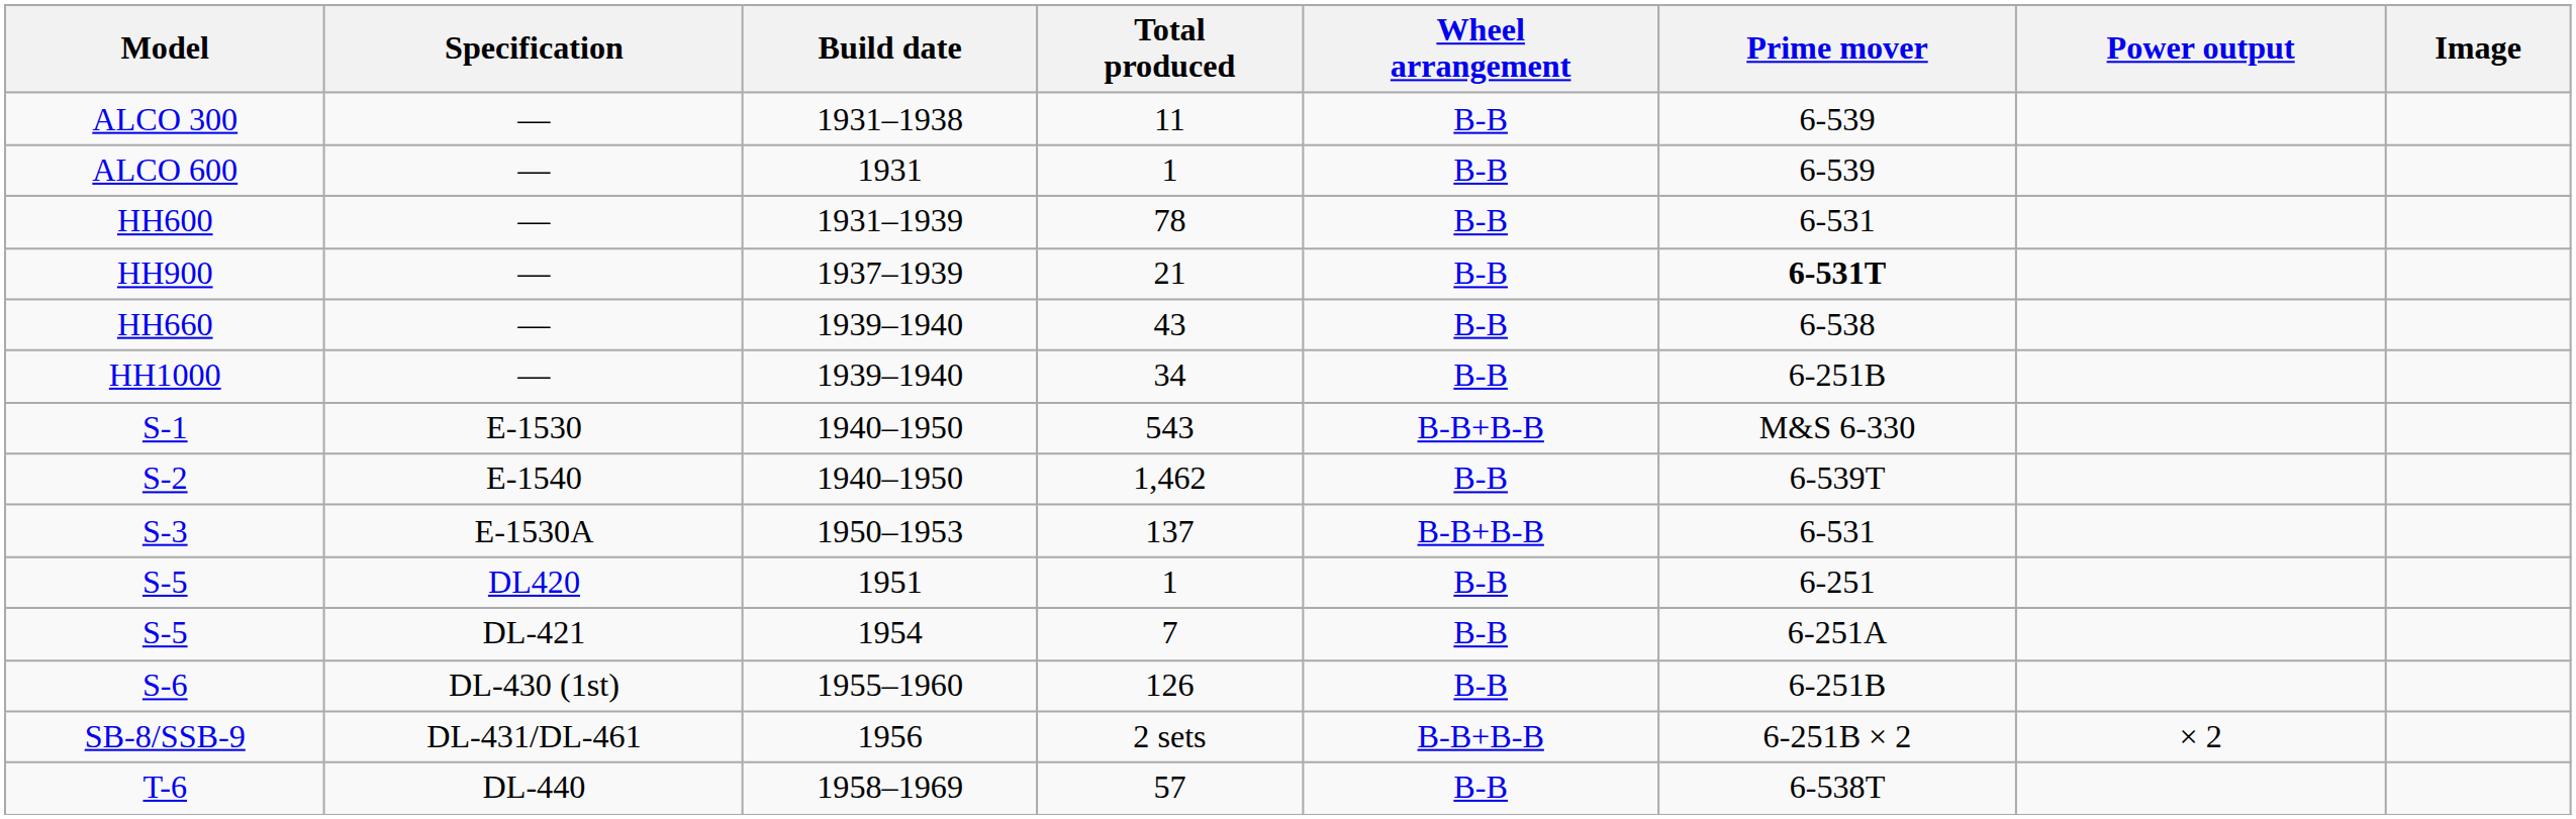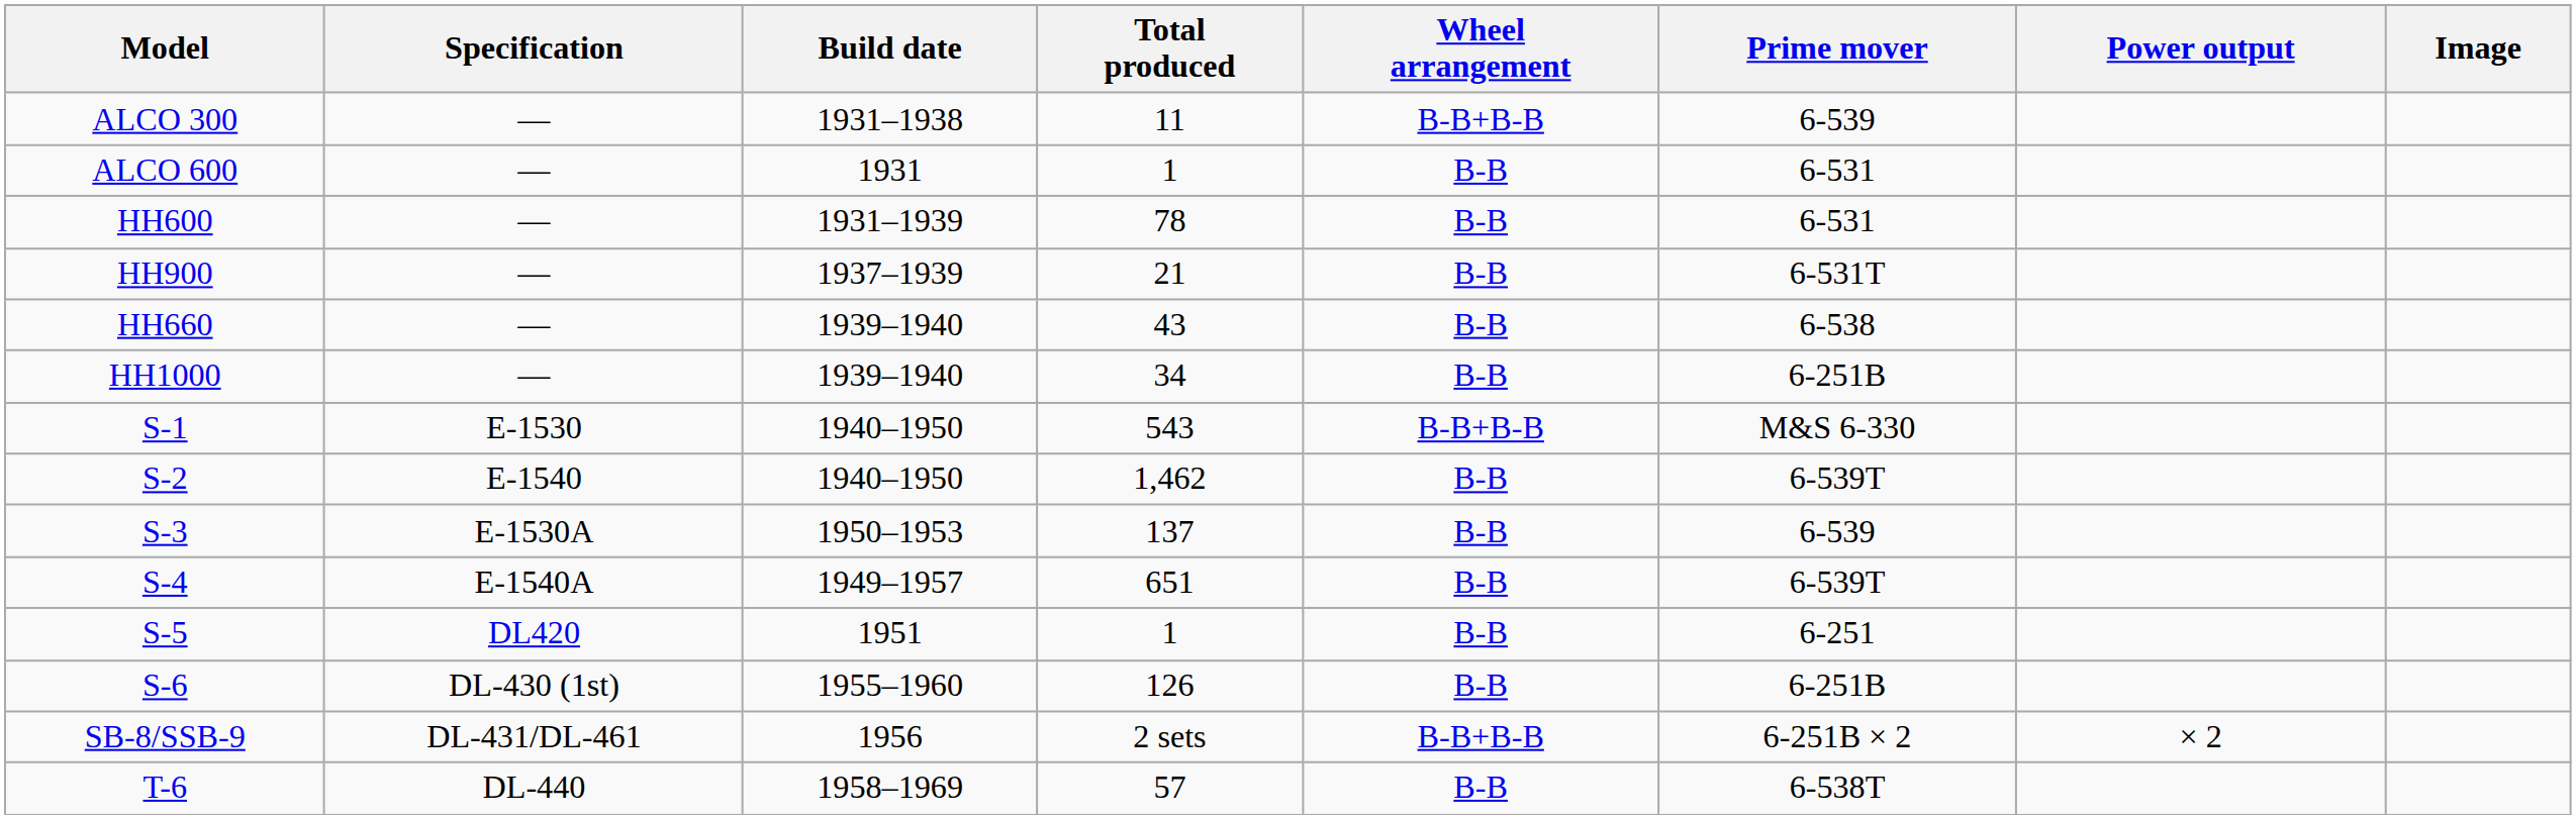ALCO 300 | Wheel arrangement: B-B -> B-B+B-B
ALCO 600 | Prime mover: 6-539 -> 6-531
HH900 | Prime mover: bold -> normal
S-3 | Wheel arrangement: B-B+B-B -> B-B
S-3 | Prime mover: 6-531 -> 6-539
+ row: S-4 | E-1540A | 1949–1957 | 651 | B-B | 6-539T
- row: S-5 | DL-421 | 1954 | 7 | B-B | 6-251A
